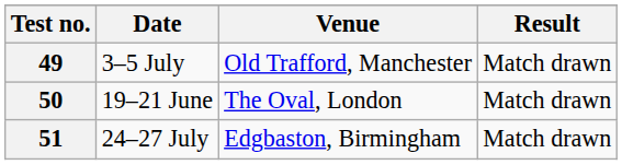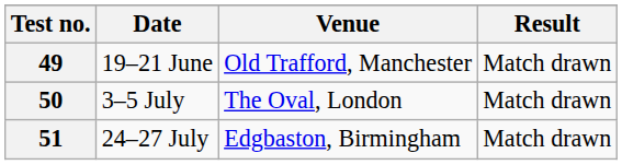49 | Date: 3–5 July -> 19–21 June
50 | Date: 19–21 June -> 3–5 July
